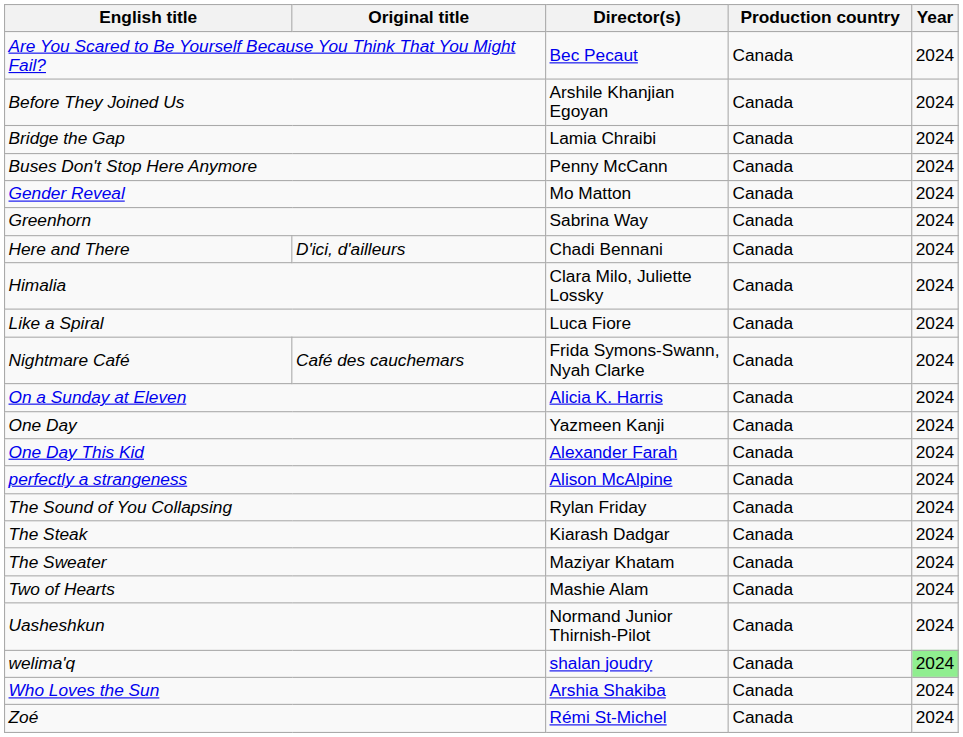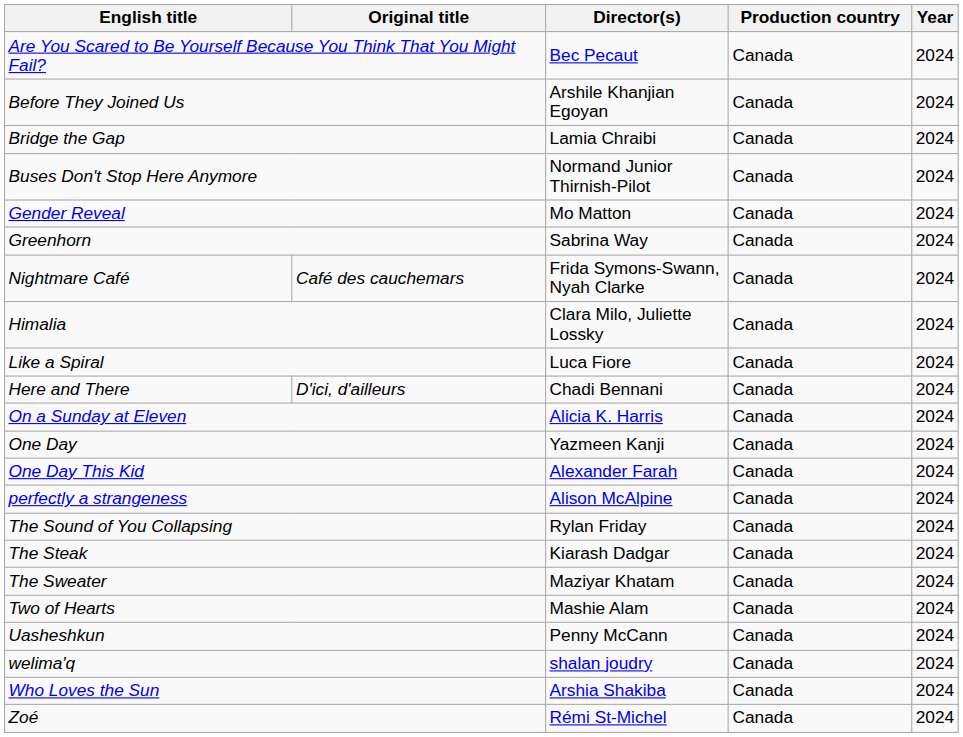Buses Don't Stop Here Anymore | Director(s): Penny McCann -> Normand Junior Thirnish-Pilot
rows swapped: Here and There <-> Nightmare Café
Uasheshkun | Director(s): Normand Junior Thirnish-Pilot -> Penny McCann
welima'q | Year: lightgreen background -> no background
